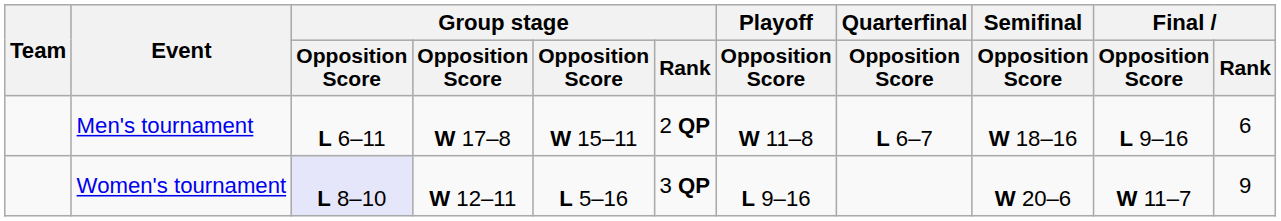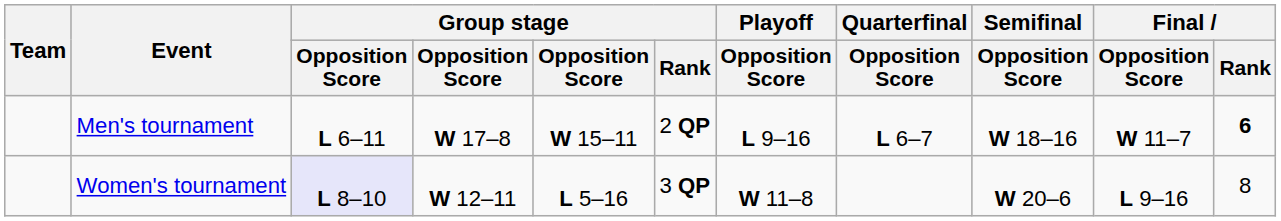Men's tournament | Playoff / Opposition Score: W 11–8 -> L 9–16
Men's tournament | Final / Opposition Score: L 9–16 -> W 11–7
Men's tournament | Final / Rank: normal -> bold
Women's tournament | Playoff / Opposition Score: L 9–16 -> W 11–8
Women's tournament | Final / Opposition Score: W 11–7 -> L 9–16
Women's tournament | Final / Rank: 9 -> 8
